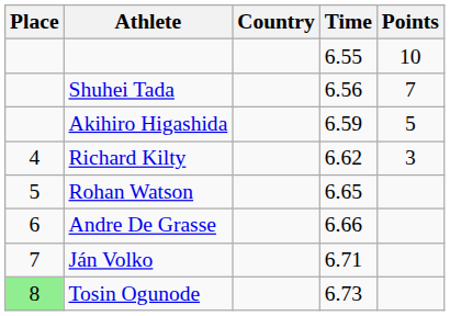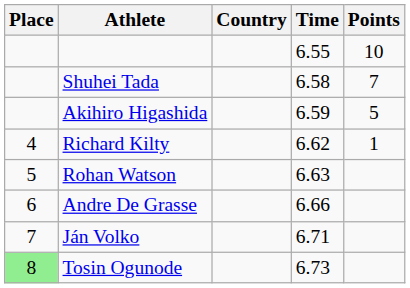Shuhei Tada | Time: 6.56 -> 6.58
Richard Kilty | Points: 3 -> 1
Rohan Watson | Time: 6.65 -> 6.63
